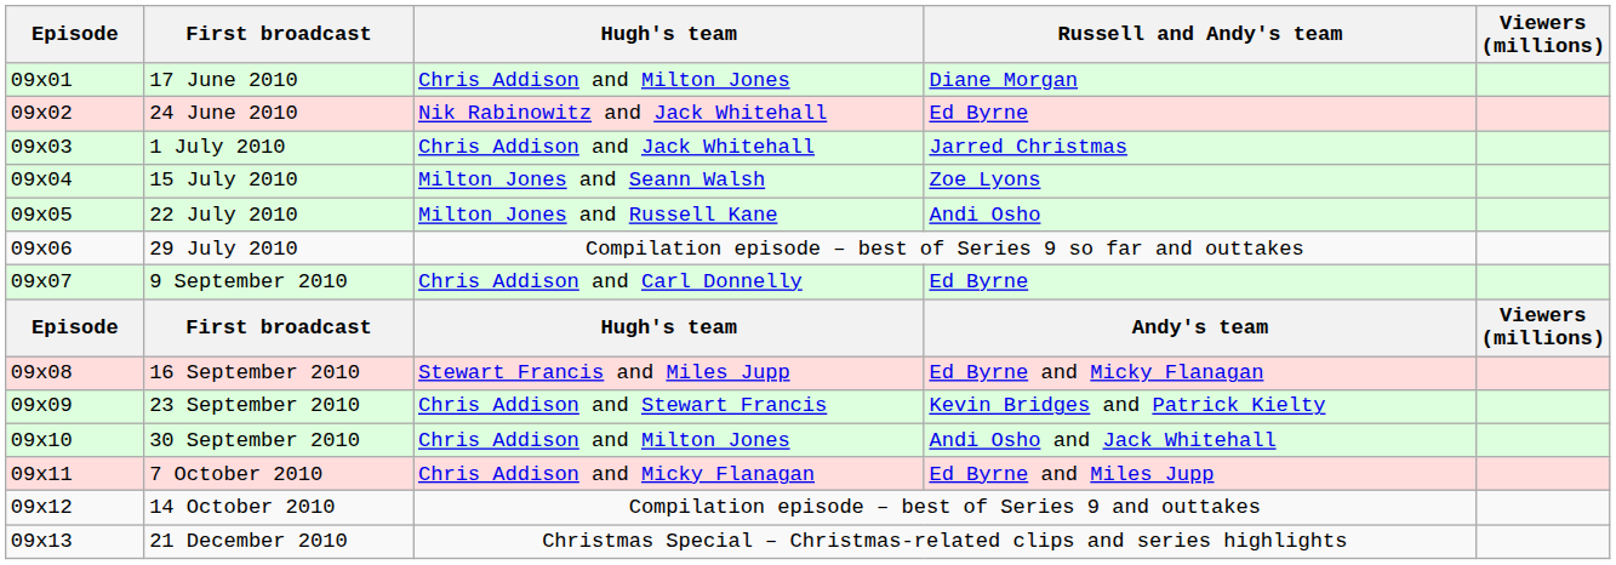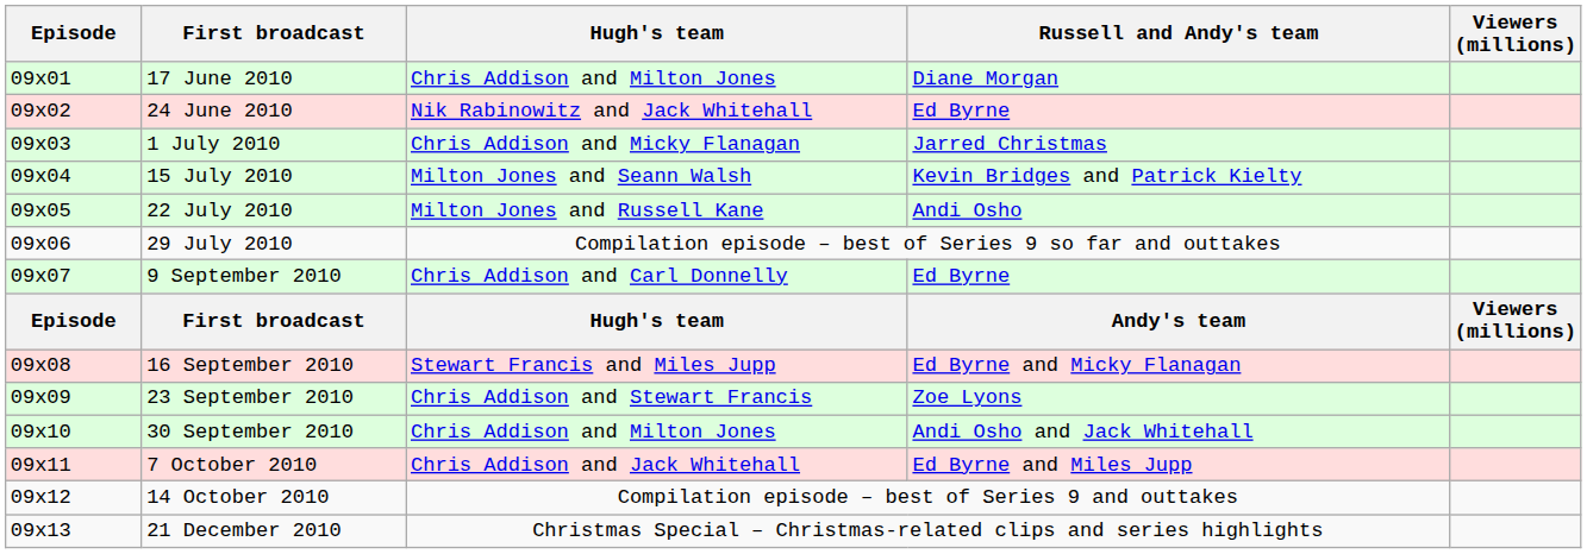1 July 2010 | Hugh's team: Chris Addison and Jack Whitehall -> Chris Addison and Micky Flanagan
15 July 2010 | Russell and Andy's team: Zoe Lyons -> Kevin Bridges and Patrick Kielty
23 September 2010 | Russell and Andy's team: Kevin Bridges and Patrick Kielty -> Zoe Lyons
7 October 2010 | Hugh's team: Chris Addison and Micky Flanagan -> Chris Addison and Jack Whitehall
